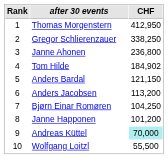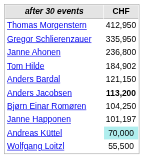- column: Rank | 1 | 2 | 3 | 4 | 5 | 6 | 7 | 8 | 9 | 10
Gregor Schlierenzauer | CHF: 338,250 -> 335,950
Anders Jacobsen | CHF: normal -> bold
Janne Happonen | CHF: 101,200 -> 101,197
